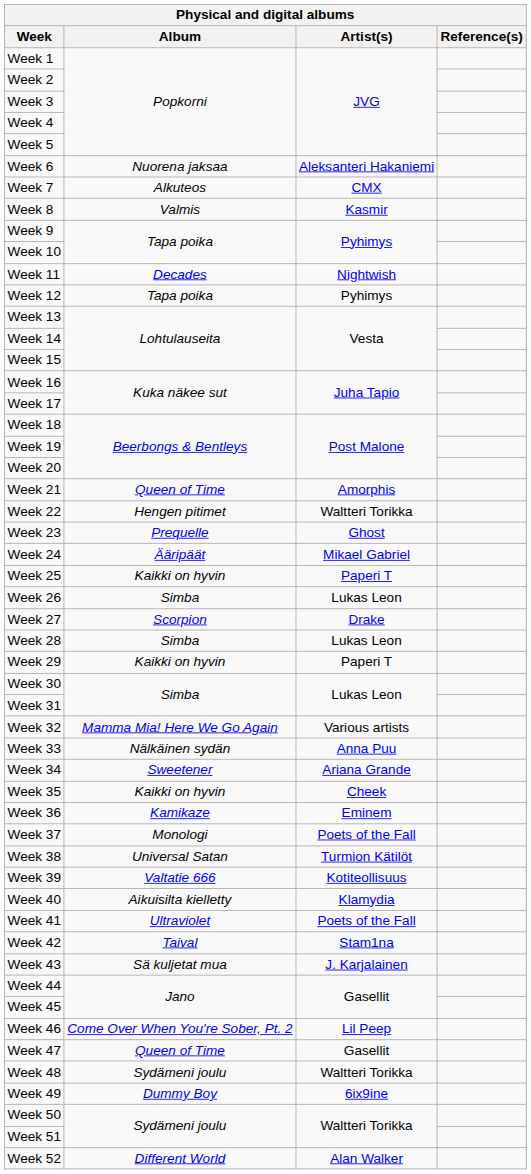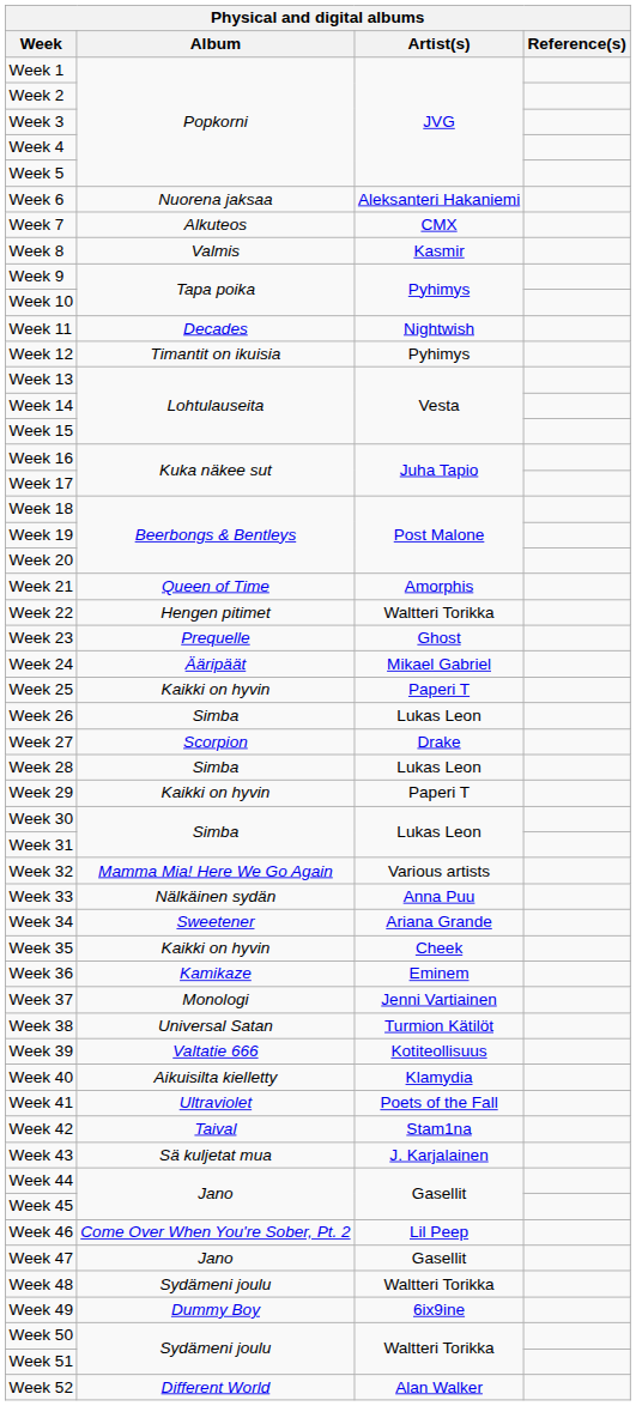Week 12 | Album: Tapa poika -> Timantit on ikuisia
Week 37 | Artist(s): Poets of the Fall -> Jenni Vartiainen
Week 47 | Album: Queen of Time -> Jano
